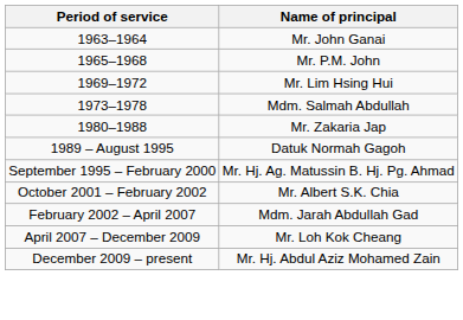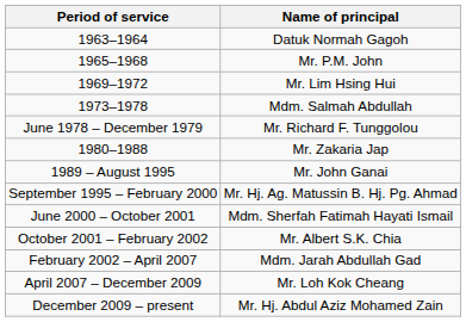1963–1964 | Name of principal: Mr. John Ganai -> Datuk Normah Gagoh
+ row: June 1978 – December 1979 | Mr. Richard F. Tunggolou
1989 – August 1995 | Name of principal: Datuk Normah Gagoh -> Mr. John Ganai
+ row: June 2000 – October 2001 | Mdm. Sherfah Fatimah Hayati Ismail
